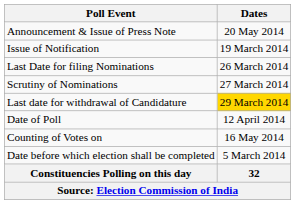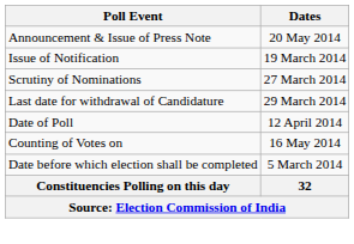- row: Last Date for filing Nominations | 26 March 2014
Last date for withdrawal of Candidature | Dates: gold background -> no background
